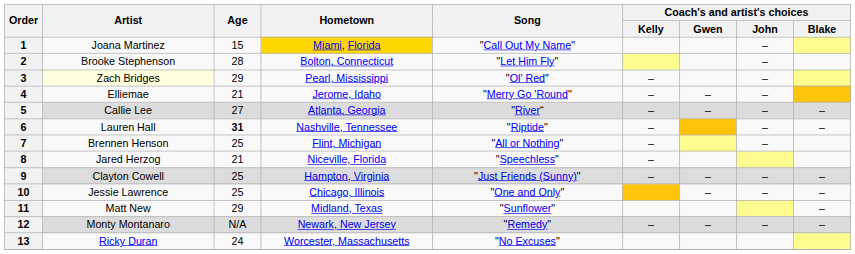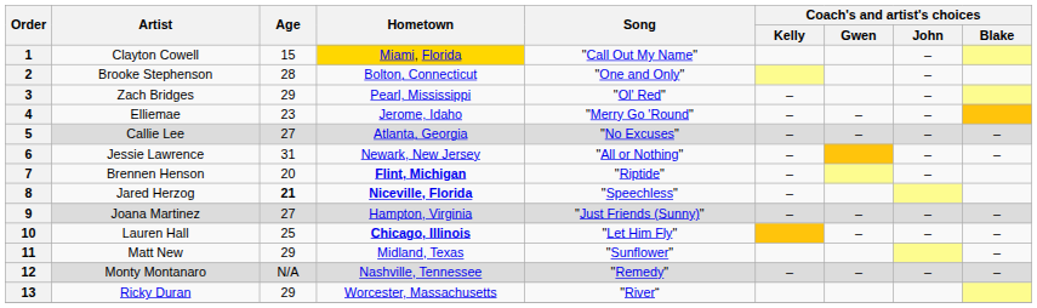1 | Artist: Joana Martinez -> Clayton Cowell
2 | Song: "Let Him Fly" -> "One and Only"
3 | Artist: lightyellow background -> no background
4 | Age: 21 -> 23
5 | Song: "River“ -> "No Excuses"
6 | Artist: Lauren Hall -> Jessie Lawrence
6 | Age: bold -> normal
6 | Hometown: Nashville, Tennessee -> Newark, New Jersey
6 | Song: "Riptide" -> "All or Nothing"
7 | Age: 25 -> 20
7 | Hometown: normal -> bold
7 | Song: "All or Nothing" -> "Riptide"
8 | Age: normal -> bold
8 | Hometown: normal -> bold
9 | Artist: Clayton Cowell -> Joana Martinez
9 | Age: 25 -> 27
10 | Artist: Jessie Lawrence -> Lauren Hall
10 | Hometown: normal -> bold
10 | Song: "One and Only" -> "Let Him Fly"
12 | Hometown: Newark, New Jersey -> Nashville, Tennessee
13 | Age: 24 -> 29
13 | Song: "No Excuses" -> "River“
